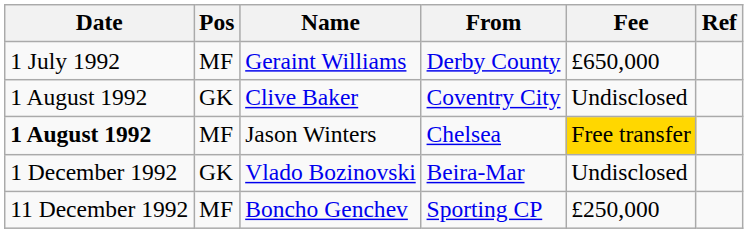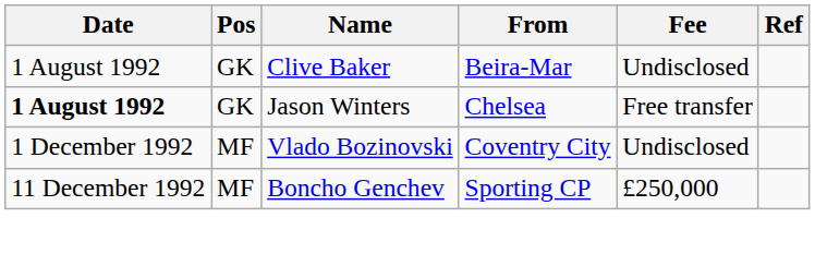- row: 1 July 1992 | MF | Geraint Williams | Derby County | £650,000
Clive Baker | From: Coventry City -> Beira-Mar
Jason Winters | Pos: MF -> GK
Jason Winters | Fee: gold background -> no background
Vlado Bozinovski | Pos: GK -> MF
Vlado Bozinovski | From: Beira-Mar -> Coventry City
